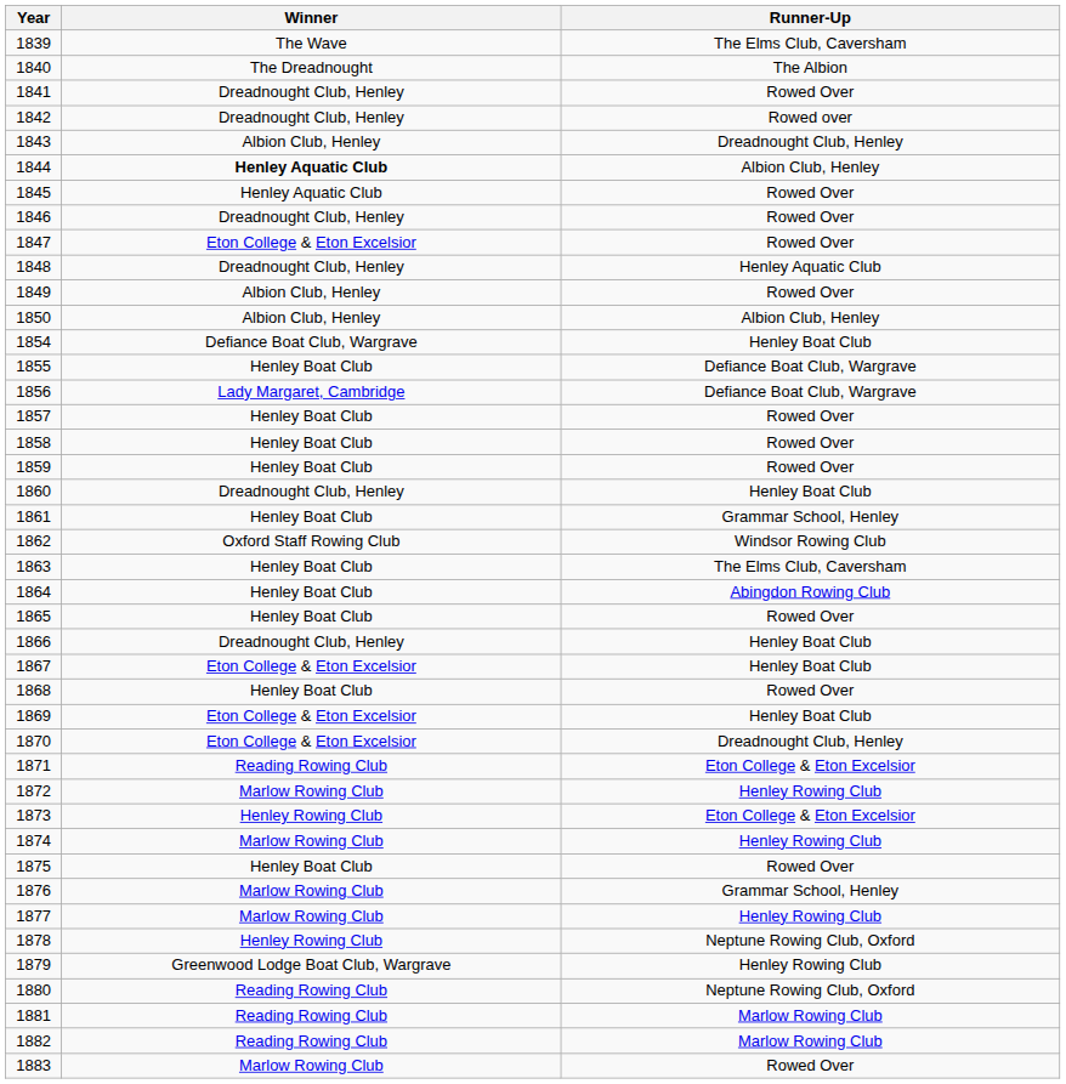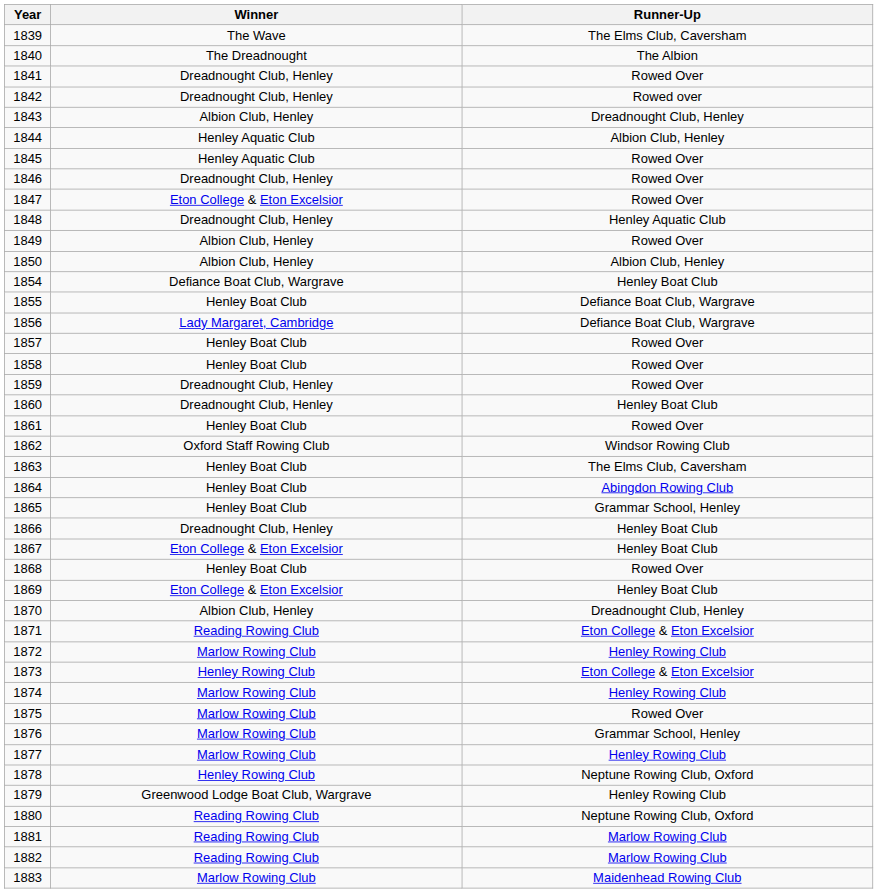1844 | Winner: bold -> normal
1859 | Winner: Henley Boat Club -> Dreadnought Club, Henley
1861 | Runner-Up: Grammar School, Henley -> Rowed Over
1865 | Runner-Up: Rowed Over -> Grammar School, Henley
1870 | Winner: Eton College & Eton Excelsior -> Albion Club, Henley
1875 | Winner: Henley Boat Club -> Marlow Rowing Club
1883 | Runner-Up: Rowed Over -> Maidenhead Rowing Club
